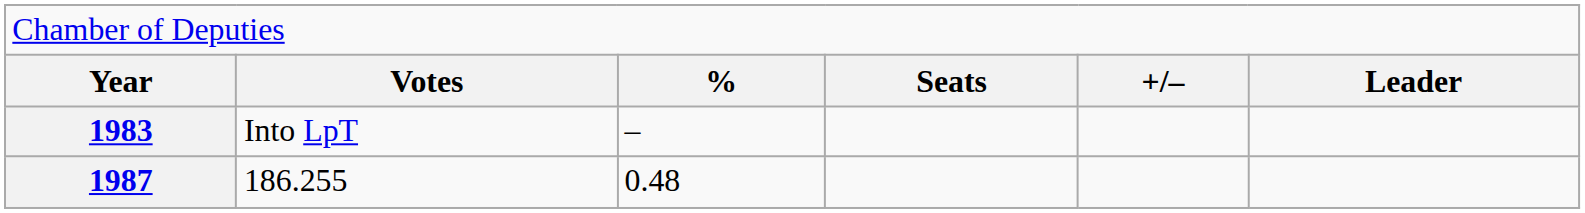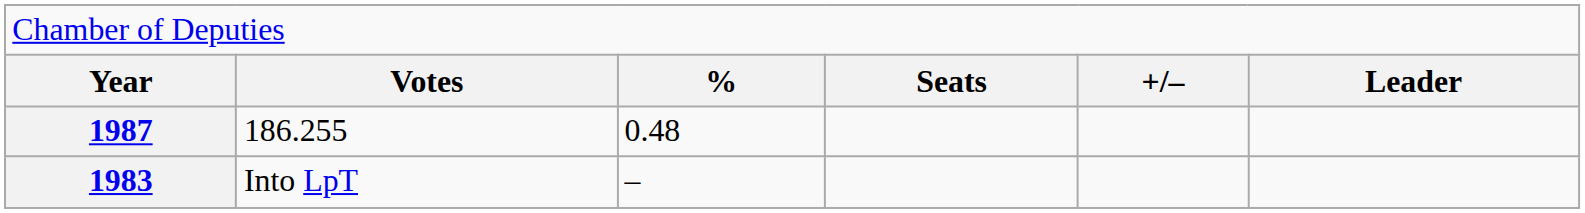rows swapped: 1983 <-> 1987
